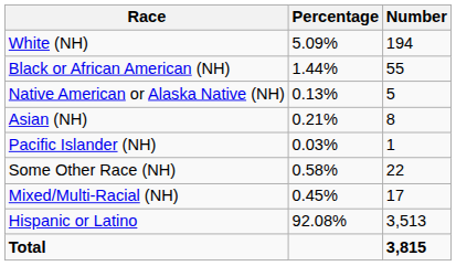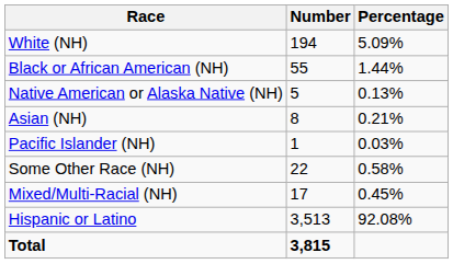columns swapped: Number <-> Percentage
